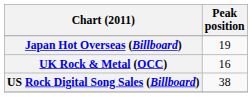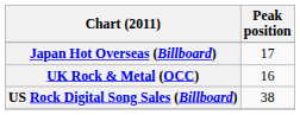Japan Hot Overseas (Billboard) | Peak position: 19 -> 17
